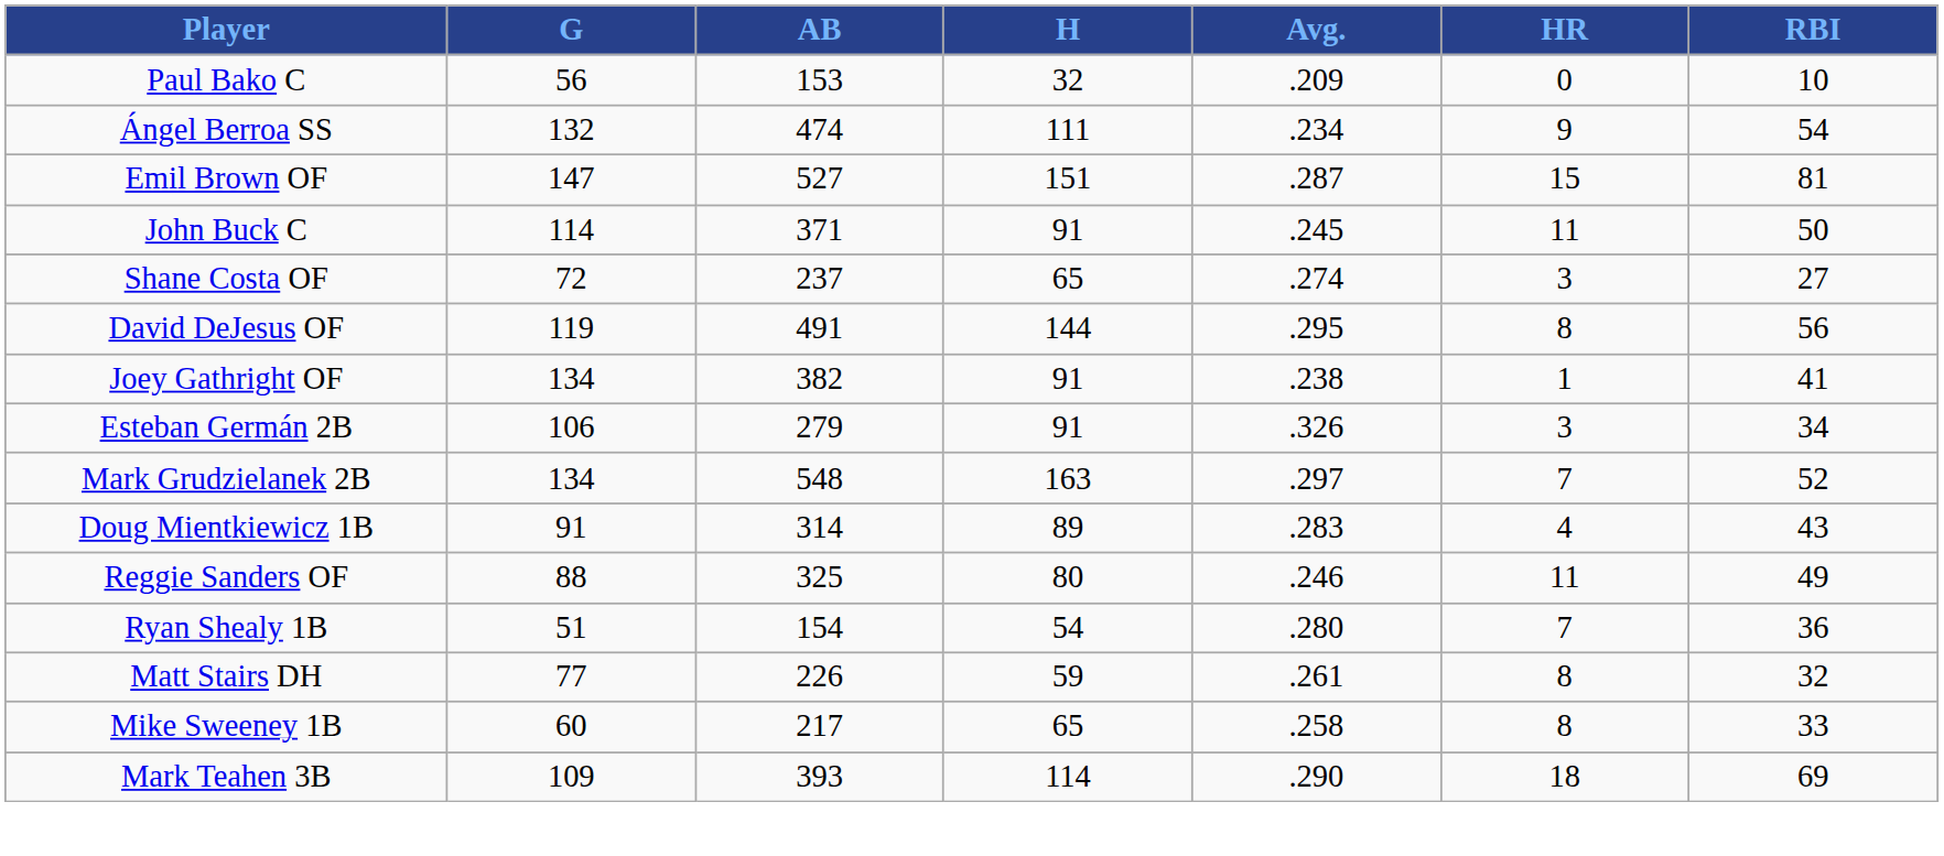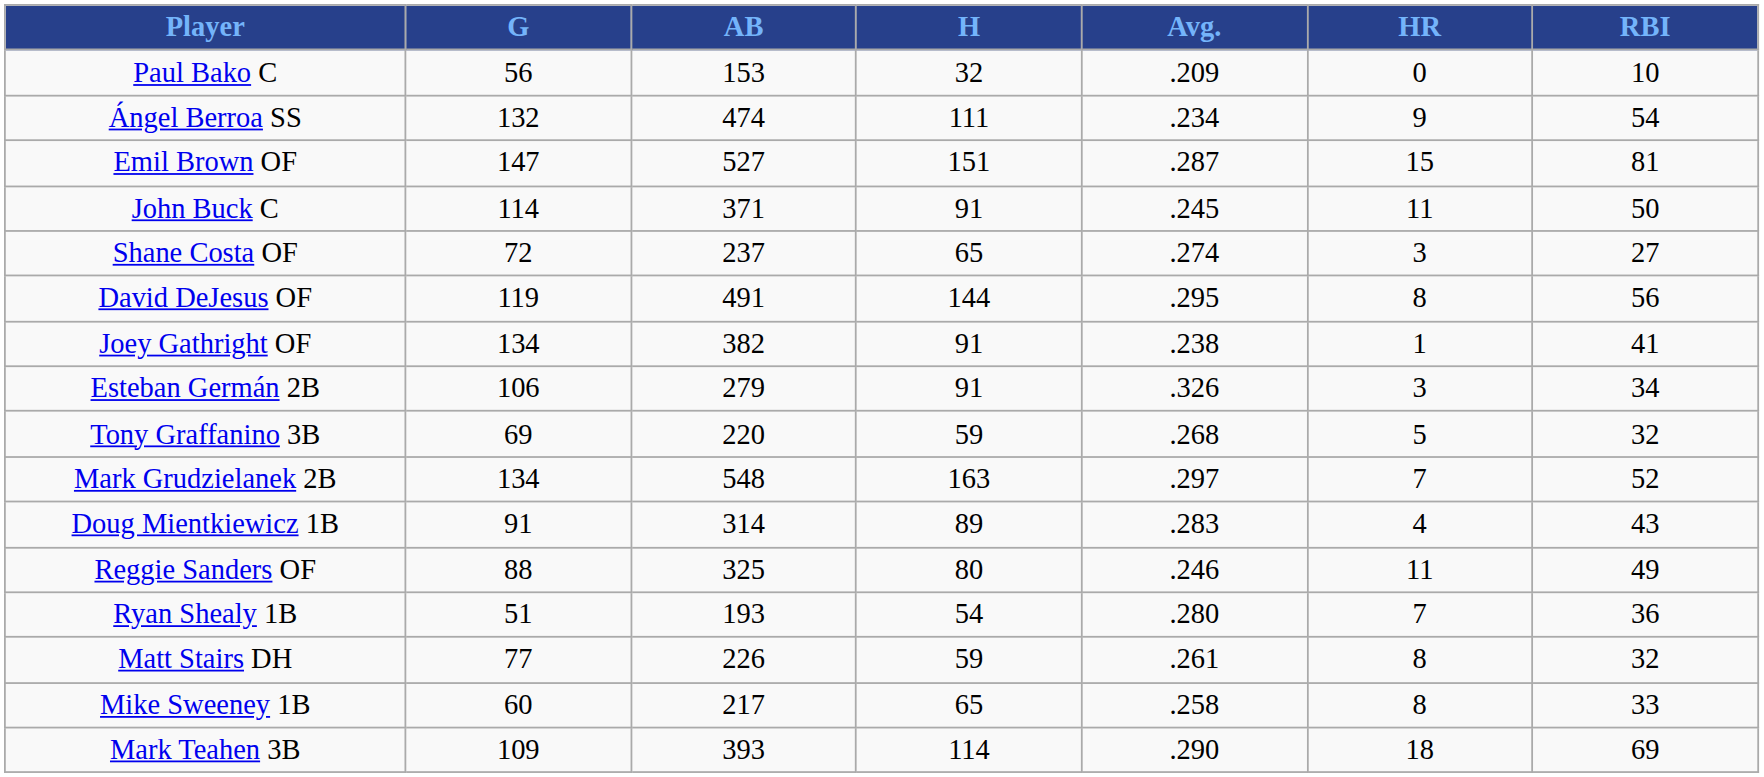+ row: Tony Graffanino 3B | 69 | 220 | 59 | .268 | 5 | 32
Ryan Shealy 1B | AB: 154 -> 193
